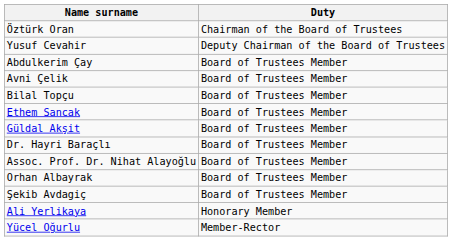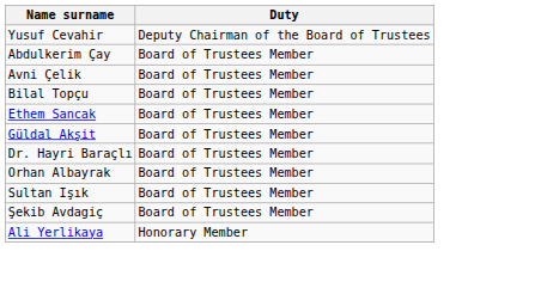- row: Öztürk Oran | Chairman of the Board of Trustees
- row: Assoc. Prof. Dr. Nihat Alayoğlu | Board of Trustees Member
+ row: Sultan Işık | Board of Trustees Member
- row: Yücel Oğurlu | Member-Rector
